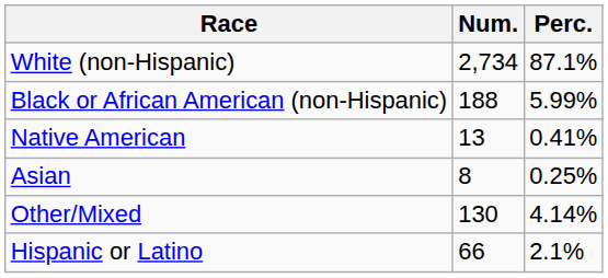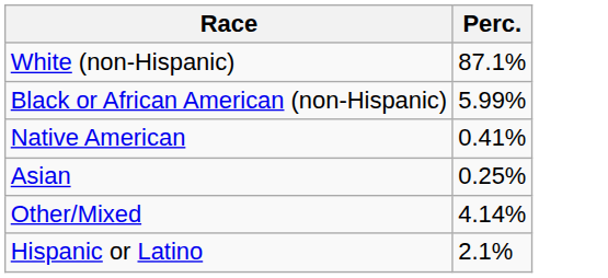- column: Num. | 2,734 | 188 | 13 | 8 | 130 | 66
